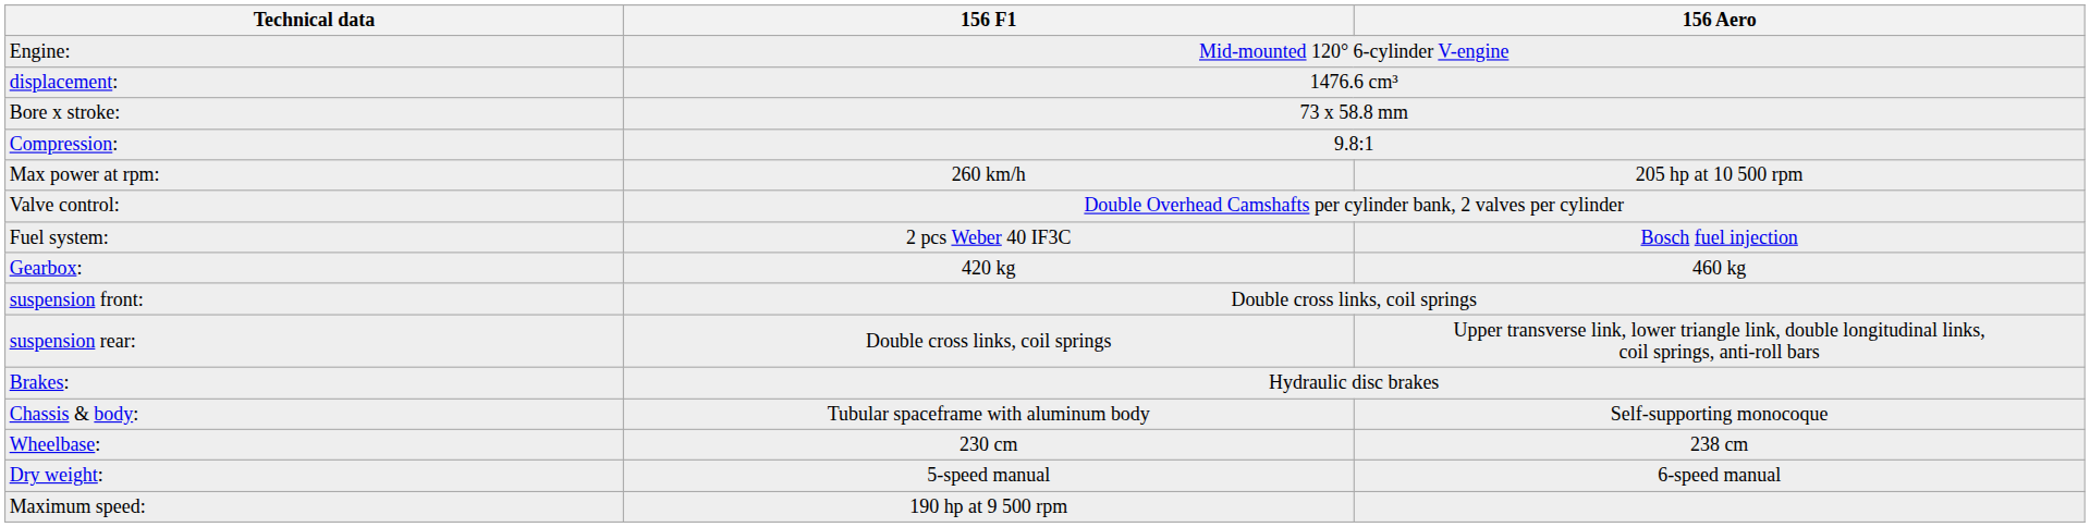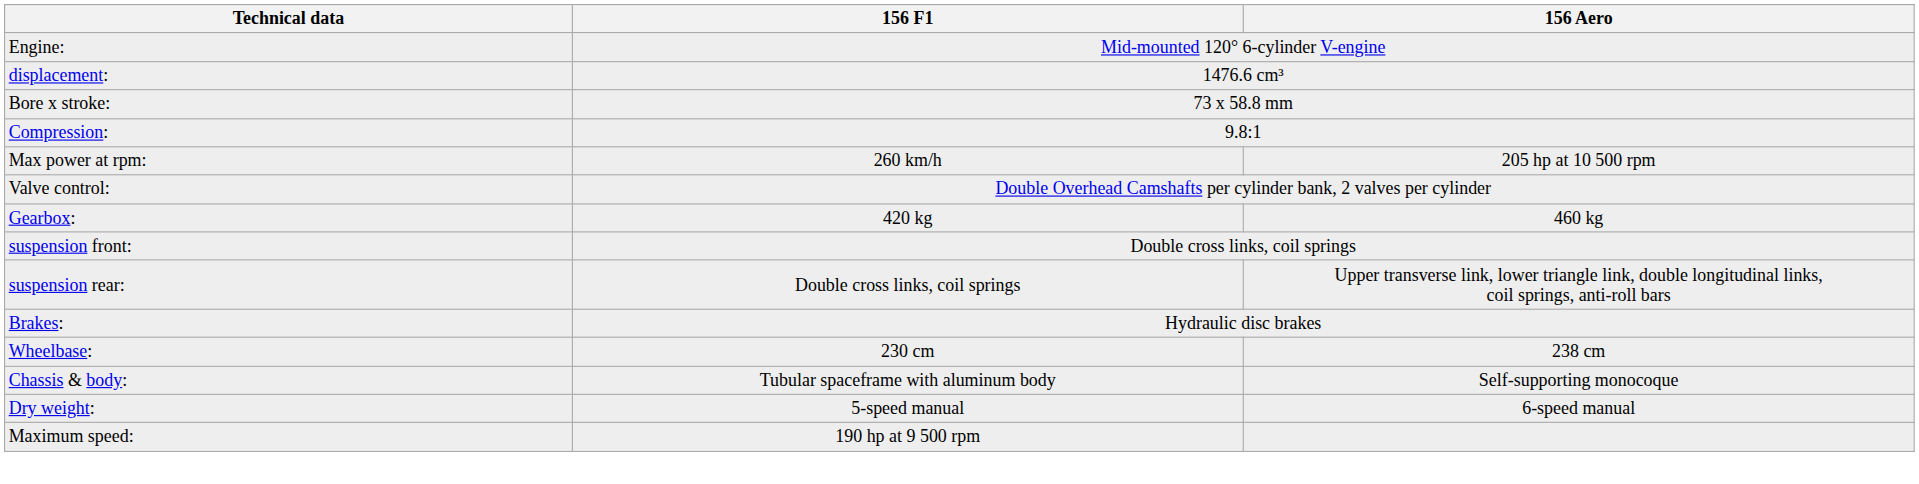- row: Fuel system: | 2 pcs Weber 40 IF3C | Bosch fuel injection
rows swapped: Chassis & body: <-> Wheelbase:
